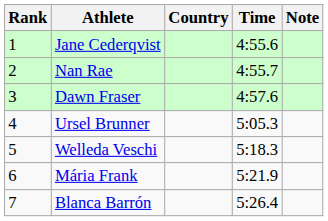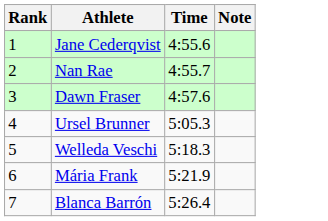- column: Country
